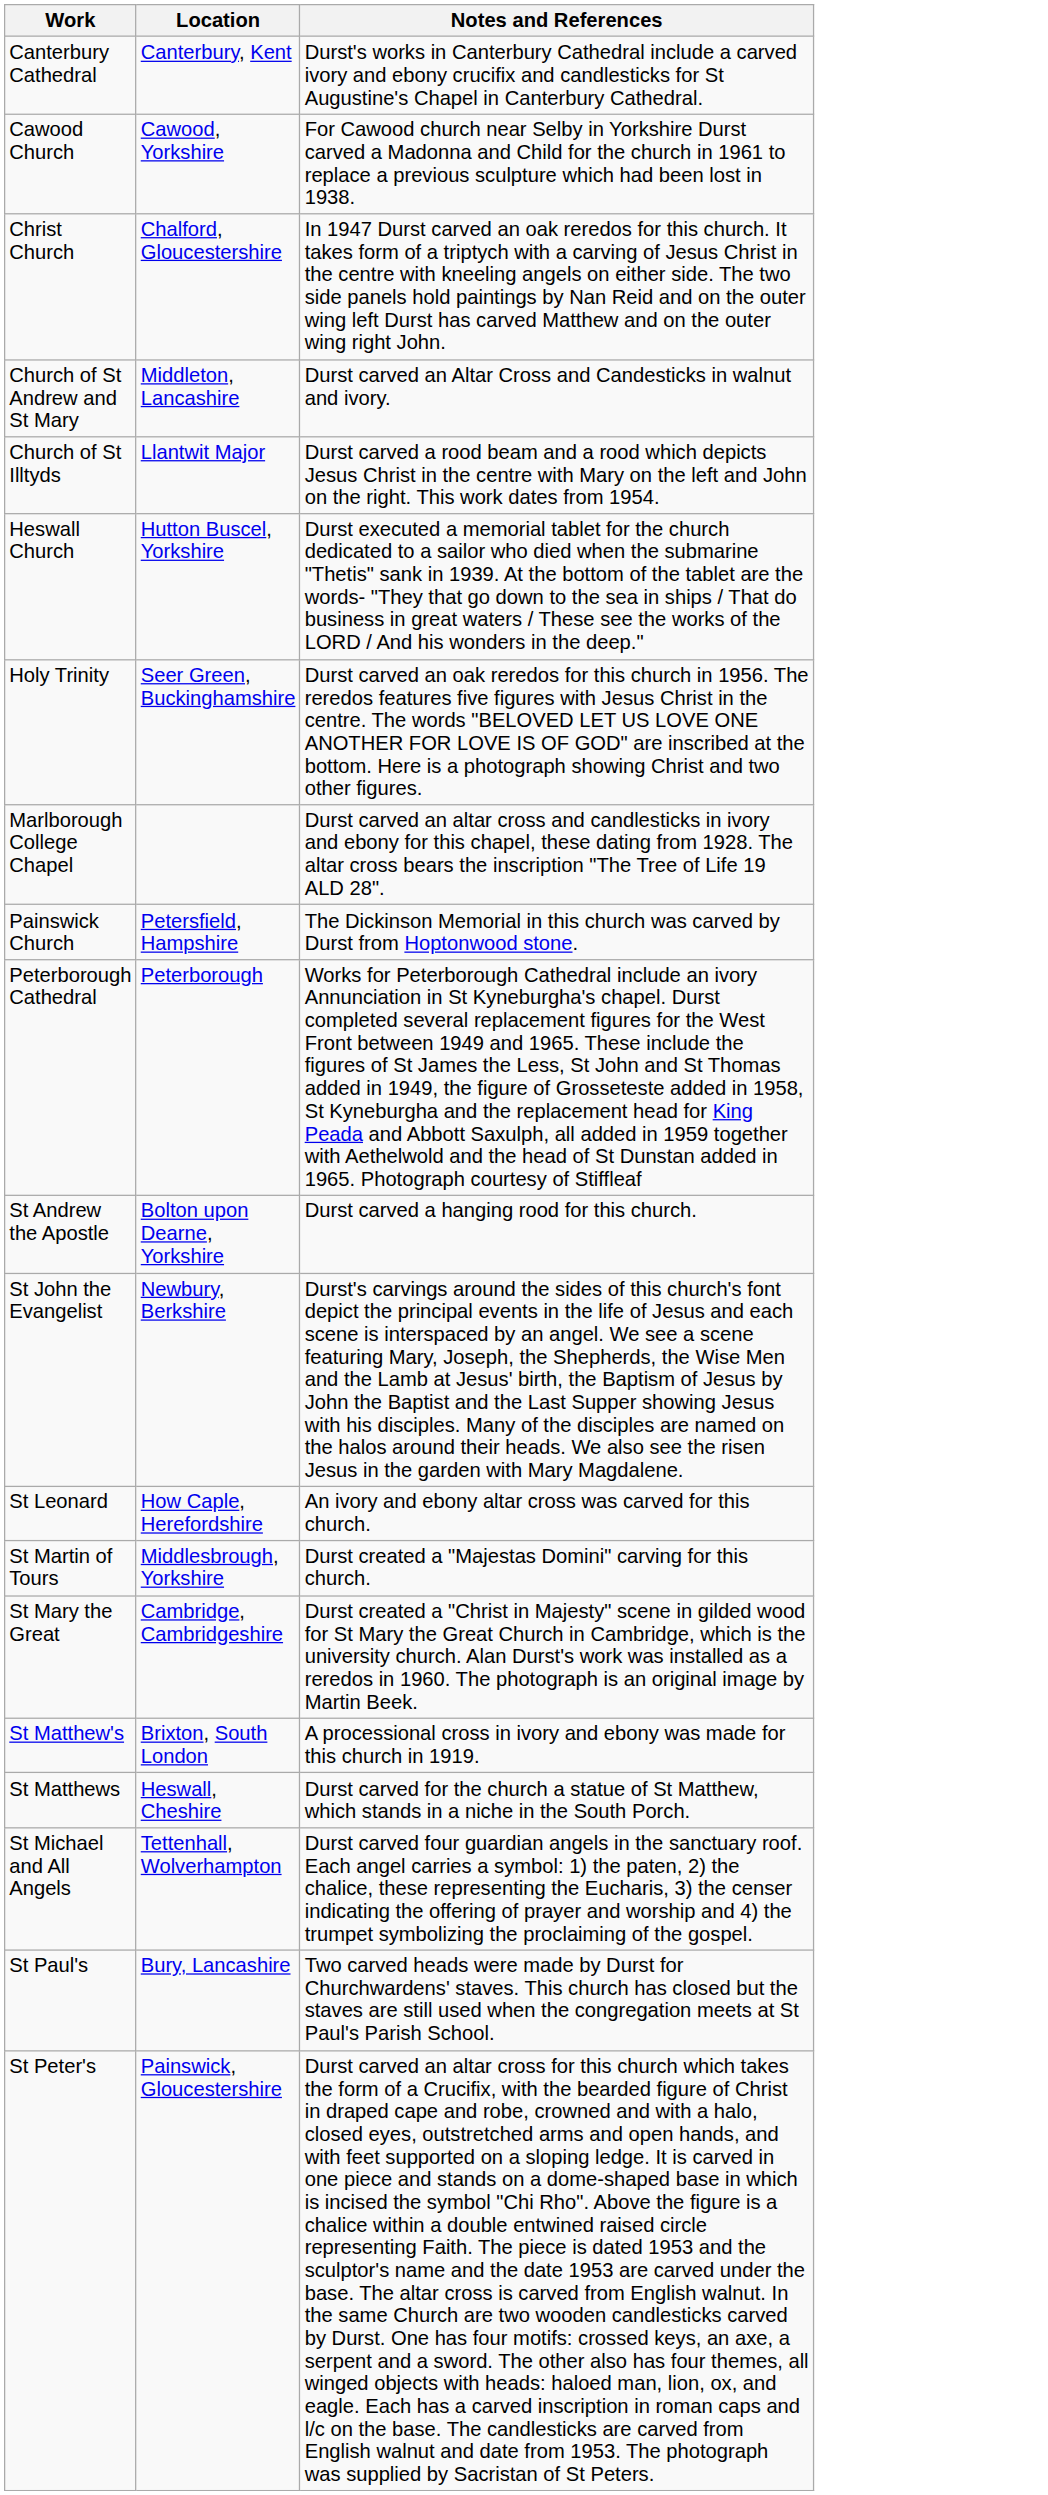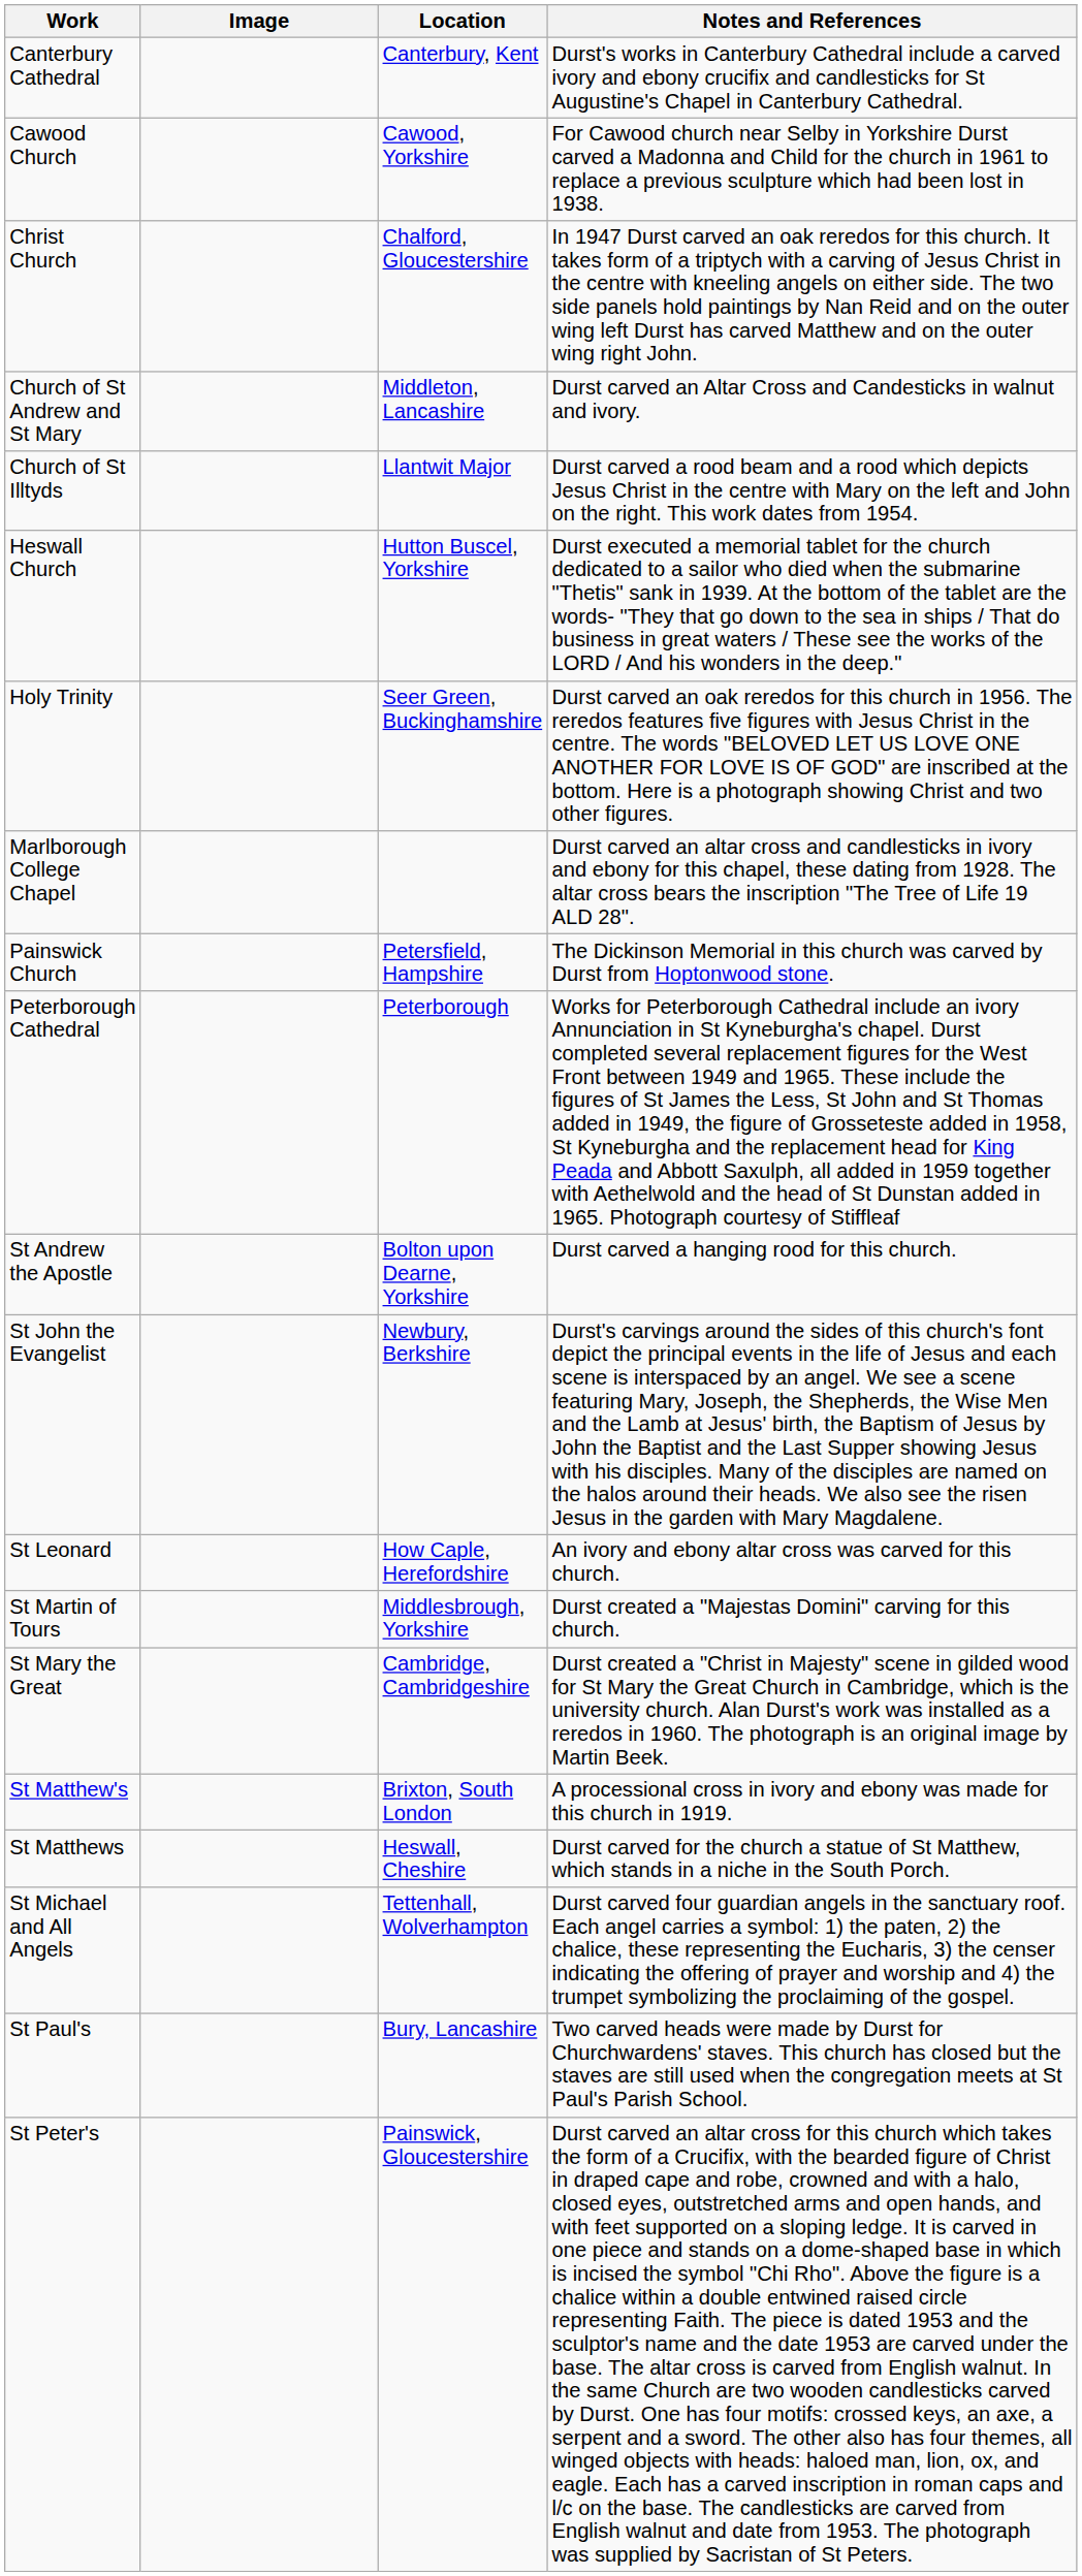+ column: Image
